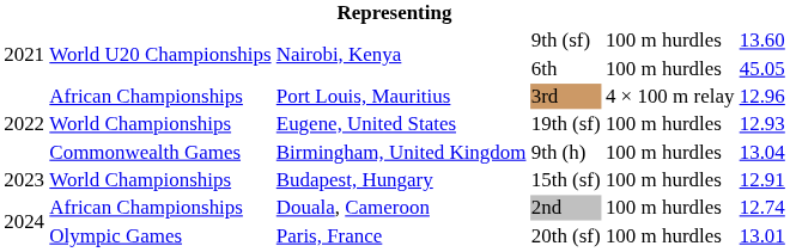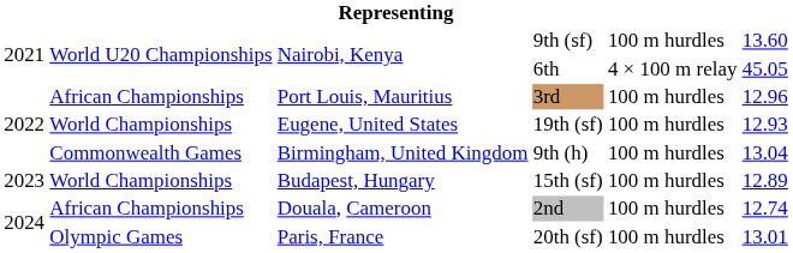6th | column 5: 100 m hurdles -> 4 × 100 m relay
3rd | column 5: 4 × 100 m relay -> 100 m hurdles
15th (sf) | column 6: 12.91 -> 12.89
